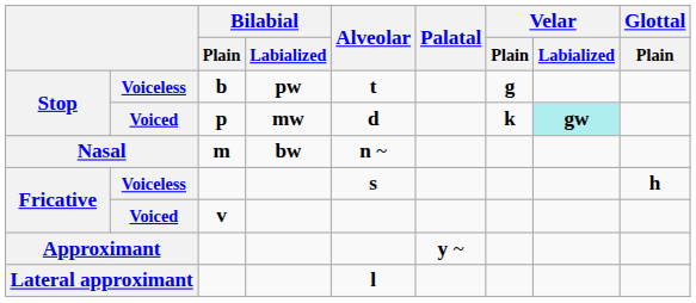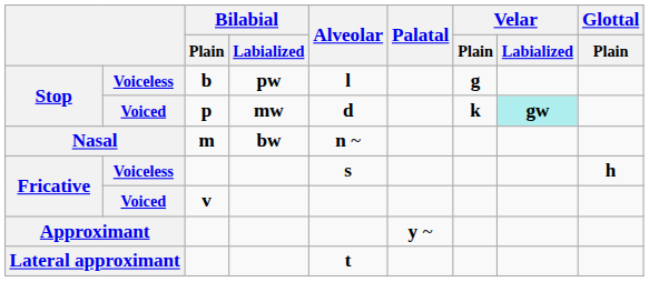Stop / Voiceless | Alveolar: t -> l
Lateral approximant | Alveolar: l -> t
